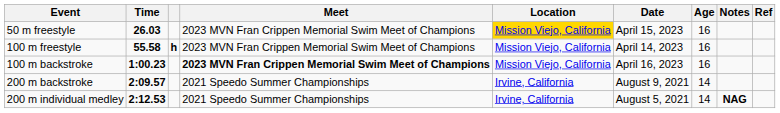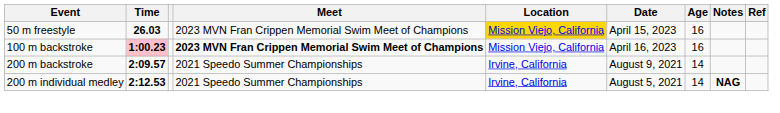- row: 100 m freestyle | 55.58 | h | 2023 MVN Fran Crippen Memorial Swim Meet of Champions | Mission Viejo, California | April 14, 2023 | 16
100 m backstroke | Time: no background -> pink background
